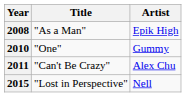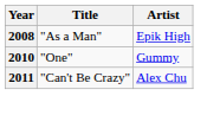- row: 2015 | "Lost in Perspective" | Nell
